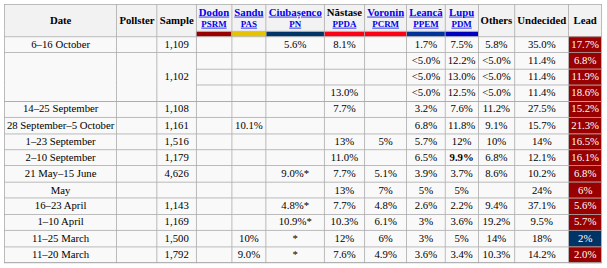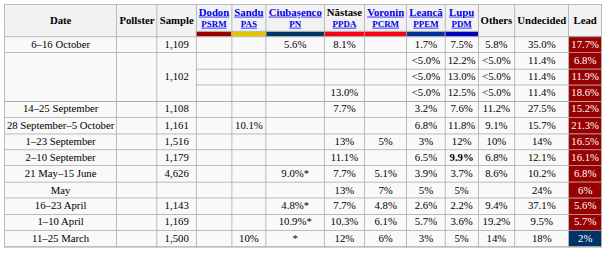1–23 September | Leancă PPEM: 5.7% -> 3%
2–10 September | Năstase PPDA: 11.0% -> 11.1%
1–10 April | Leancă PPEM: 3% -> 5.7%
- row: 11–20 March | 1,792 | 9.0% | * | 7.6% | 4.9% | 3.6% | 3.4% | 10.3% | 14.2% | 2.0%
